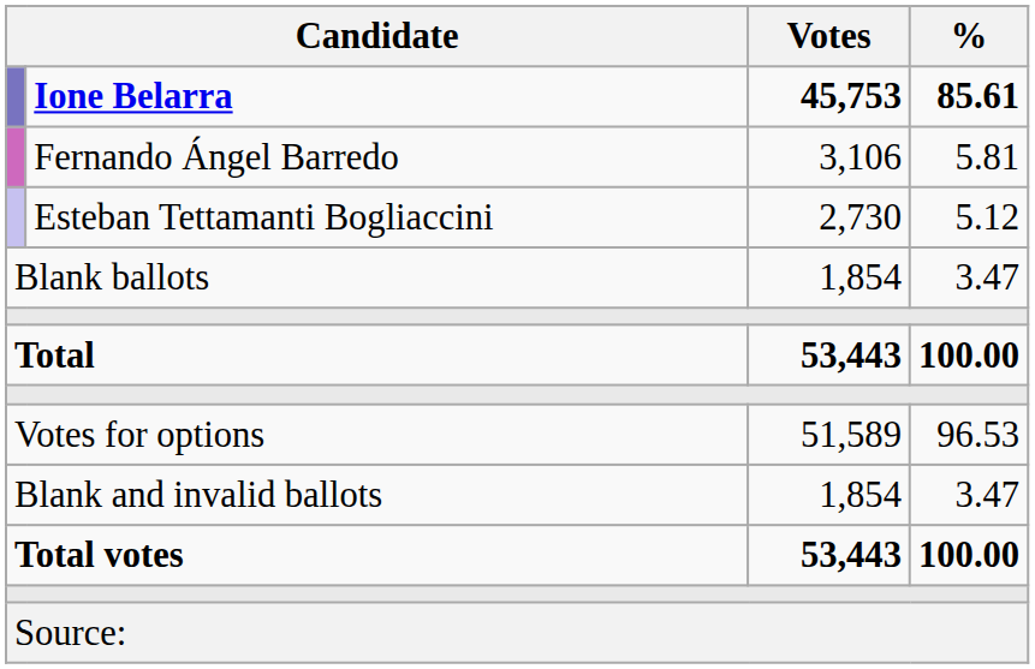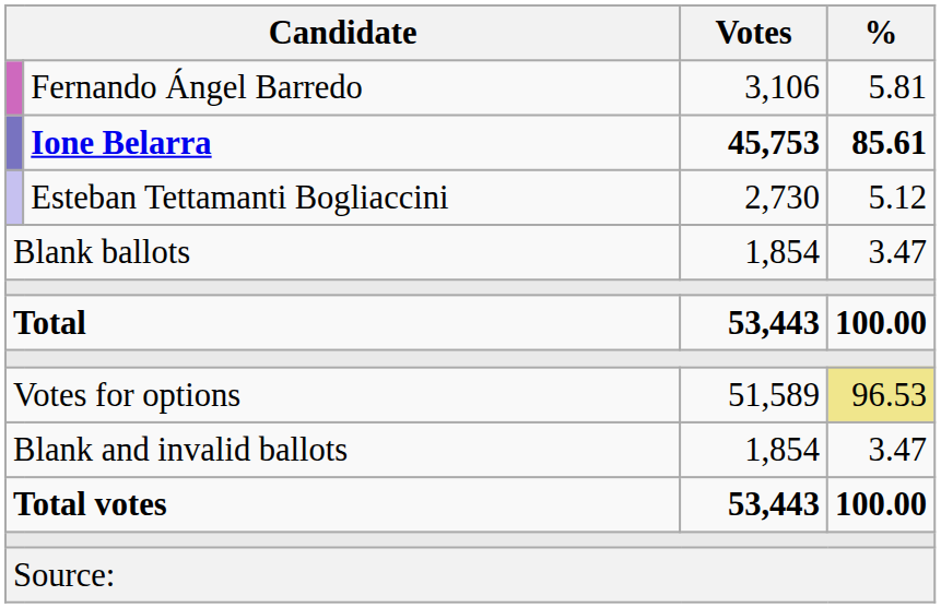rows swapped: Ione Belarra <-> Fernando Ángel Barredo
Votes for options | %: no background -> khaki background
